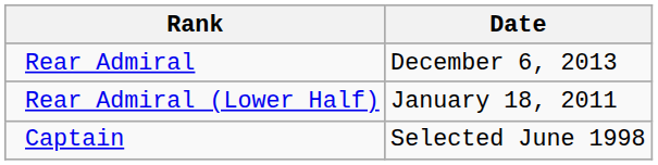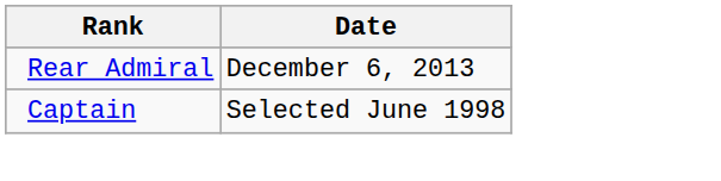- row: Rear Admiral (Lower Half) | January 18, 2011
